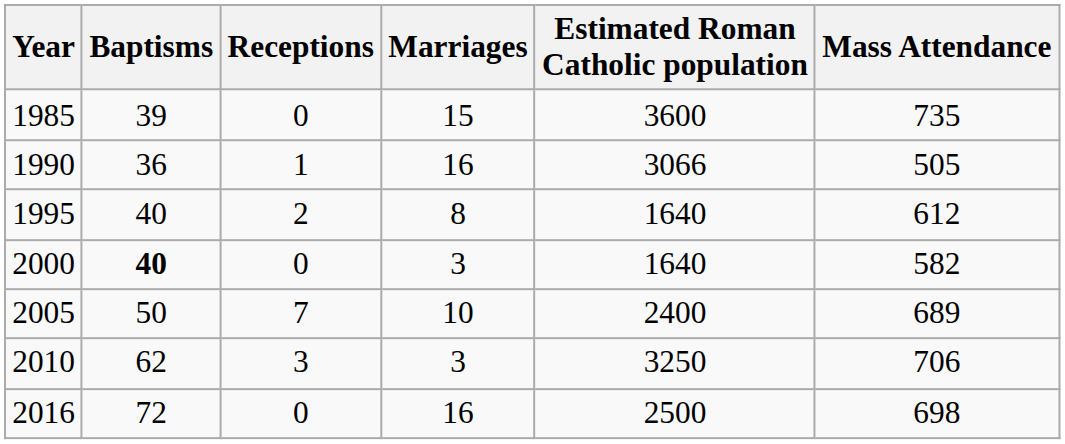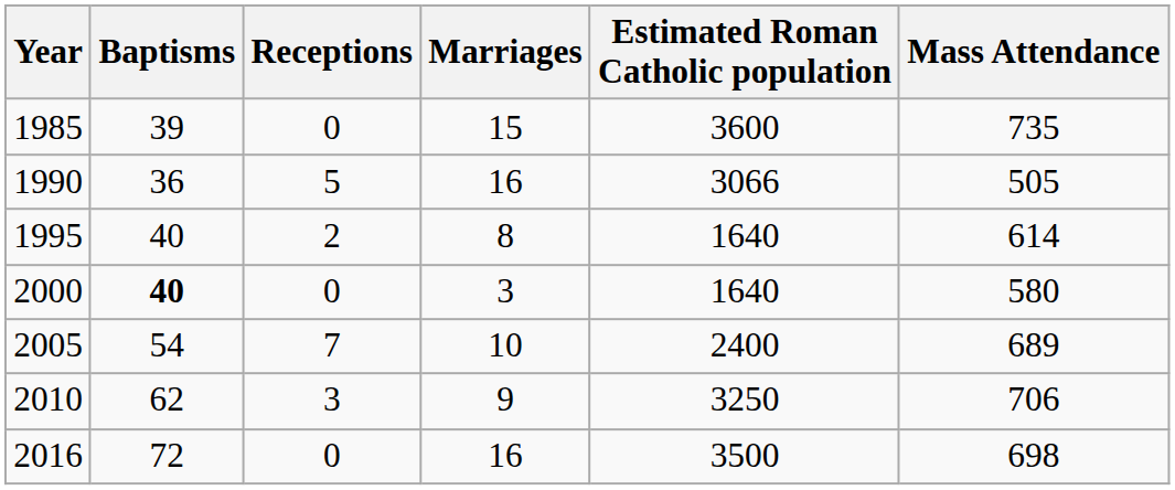1990 | Receptions: 1 -> 5
1995 | Mass Attendance: 612 -> 614
2000 | Mass Attendance: 582 -> 580
2005 | Baptisms: 50 -> 54
2010 | Marriages: 3 -> 9
2016 | Estimated Roman Catholic population: 2500 -> 3500
